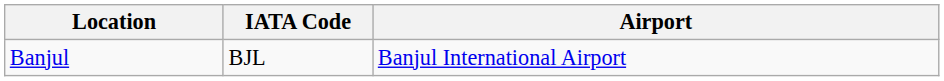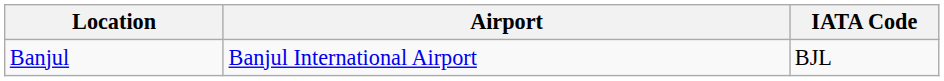columns swapped: Airport <-> IATA Code
